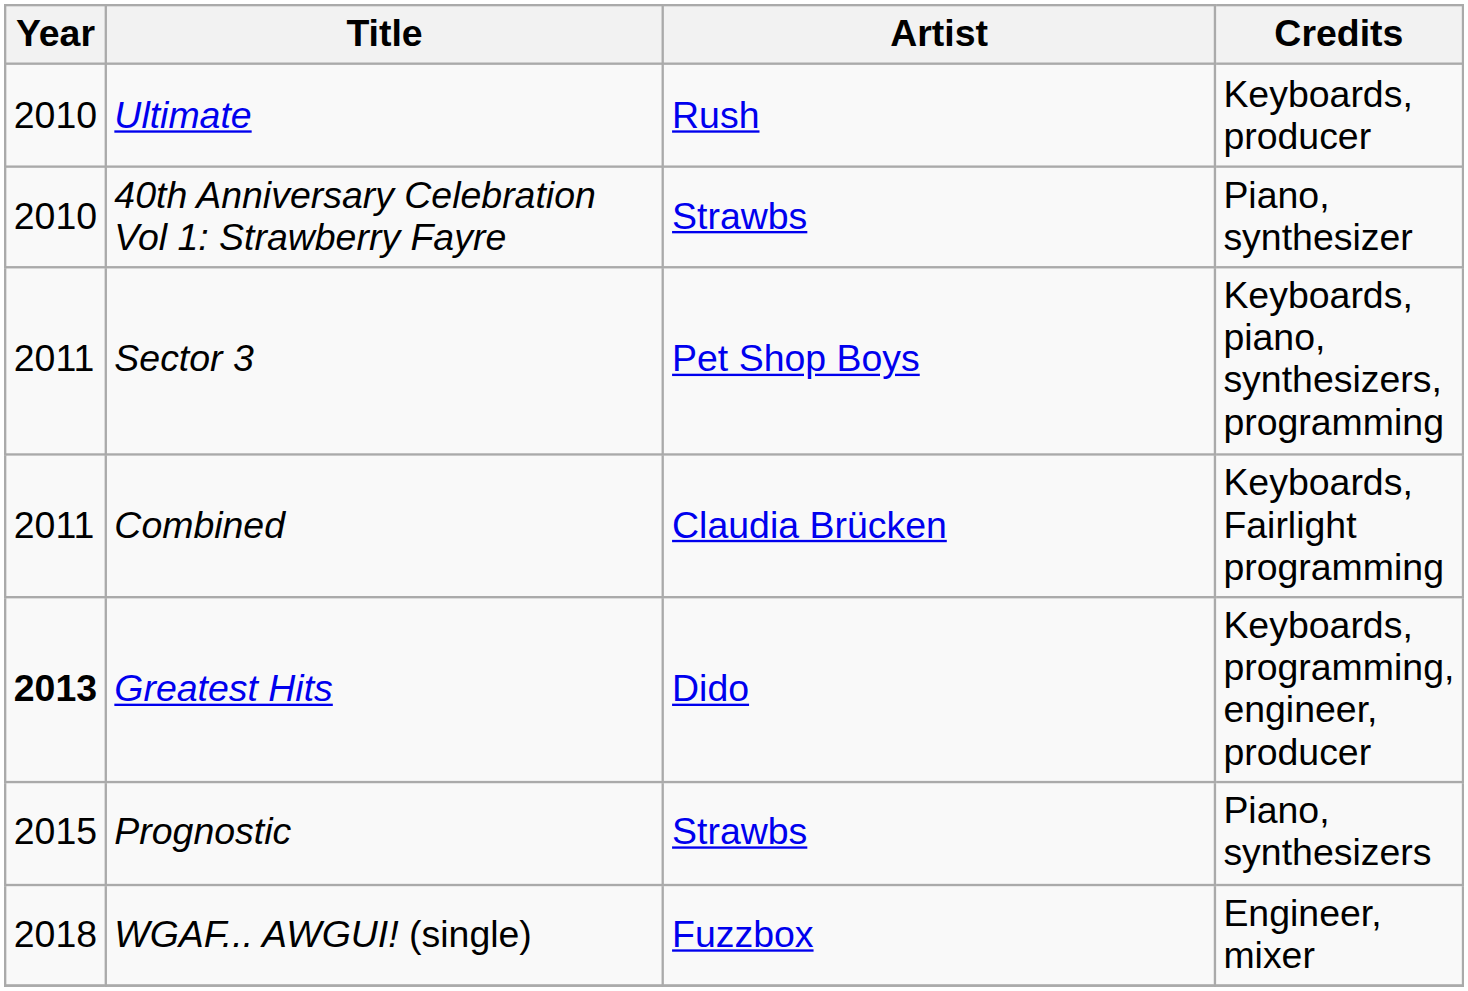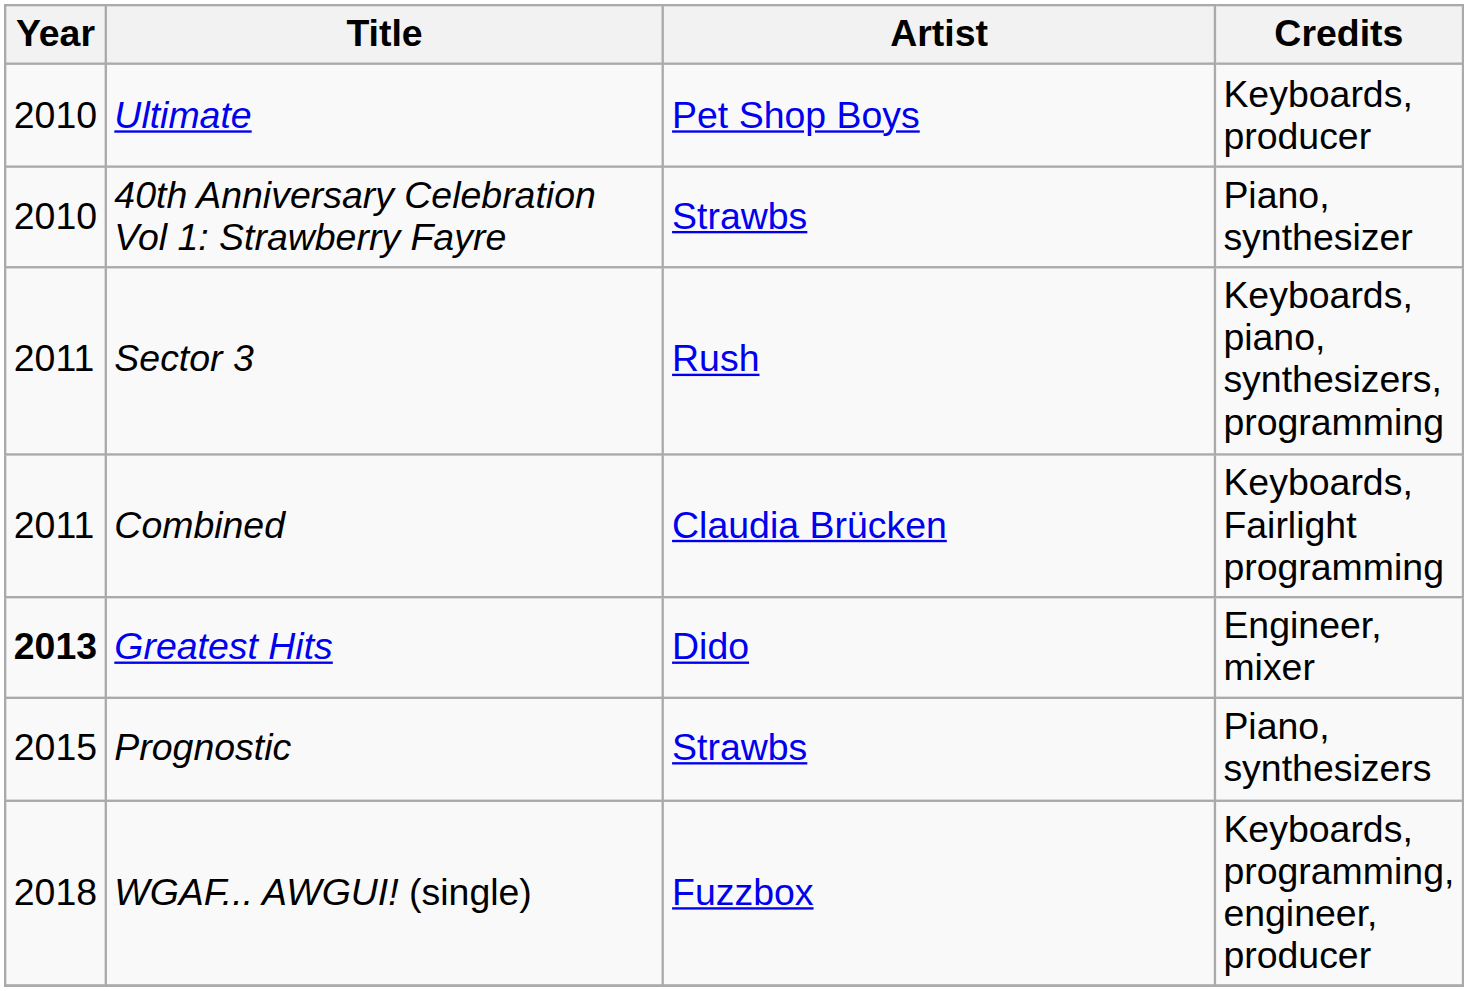Ultimate | Artist: Rush -> Pet Shop Boys
Sector 3 | Artist: Pet Shop Boys -> Rush
Greatest Hits | Credits: Keyboards, programming, engineer, producer -> Engineer, mixer
WGAF... AWGUI! (single) | Credits: Engineer, mixer -> Keyboards, programming, engineer, producer
